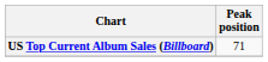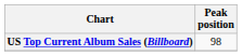US Top Current Album Sales (Billboard) | Peak position: 71 -> 98
